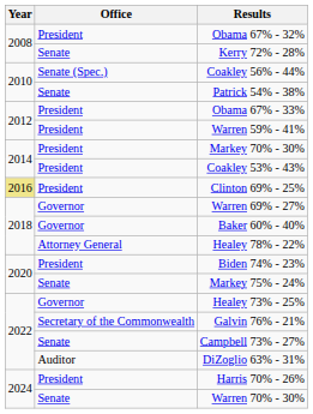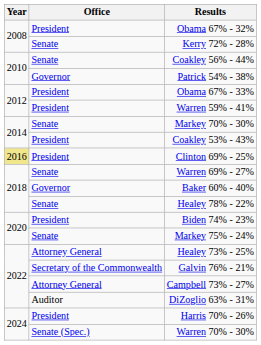Coakley 56% - 44% | Office: Senate (Spec.) -> Senate
Patrick 54% - 38% | Office: Senate -> Governor
Markey 70% - 30% | Office: President -> Senate
Warren 69% - 27% | Office: Governor -> Senate
Healey 78% - 22% | Office: Attorney General -> Senate
Healey 73% - 25% | Office: Governor -> Attorney General
Campbell 73% - 27% | Office: Senate -> Attorney General
Warren 70% - 30% | Office: Senate -> Senate (Spec.)
